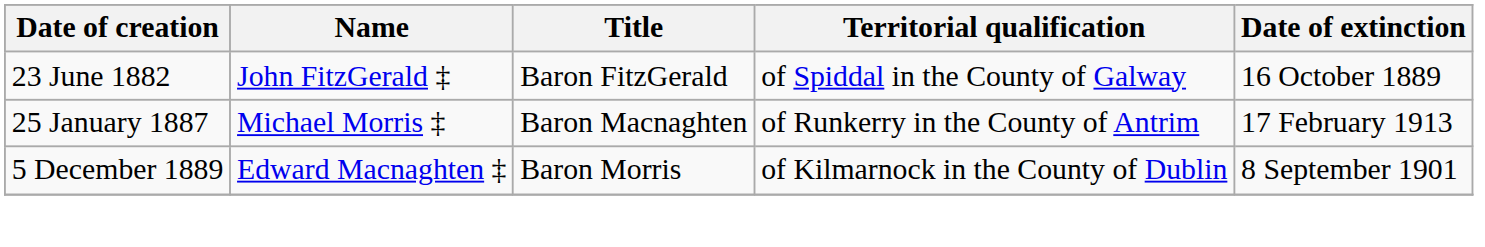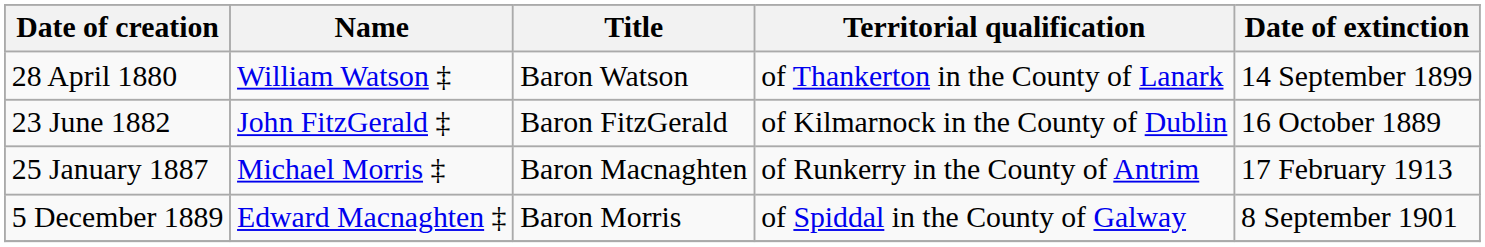+ row: 28 April 1880 | William Watson ‡ | Baron Watson | of Thankerton in the County of Lanark | 14 September 1899
23 June 1882 | Territorial qualification: of Spiddal in the County of Galway -> of Kilmarnock in the County of Dublin
5 December 1889 | Territorial qualification: of Kilmarnock in the County of Dublin -> of Spiddal in the County of Galway
